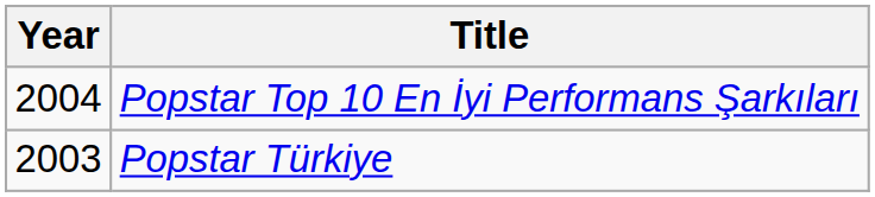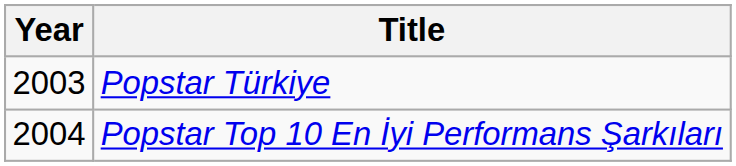rows swapped: Popstar Türkiye <-> Popstar Top 10 En İyi Performans Şarkıları
